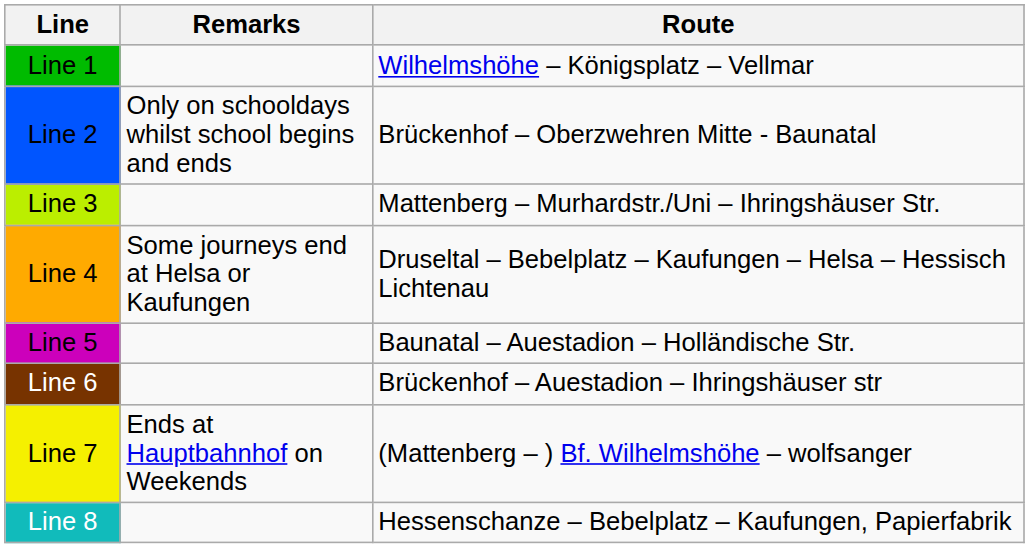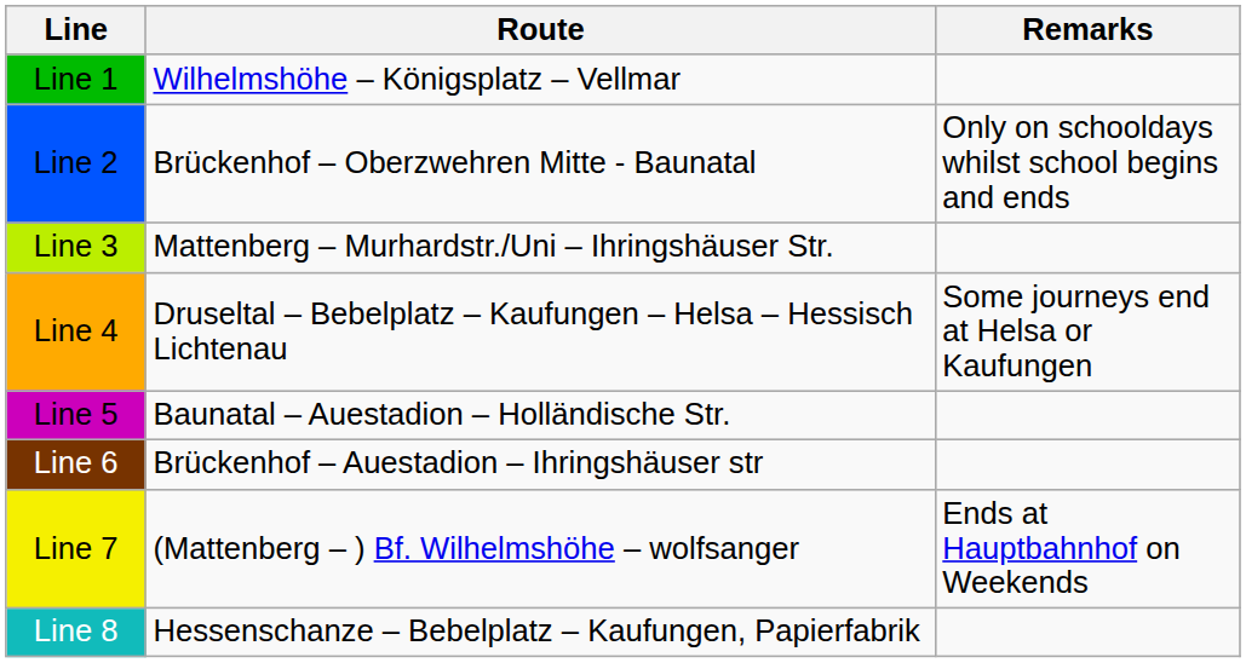columns swapped: Route <-> Remarks
